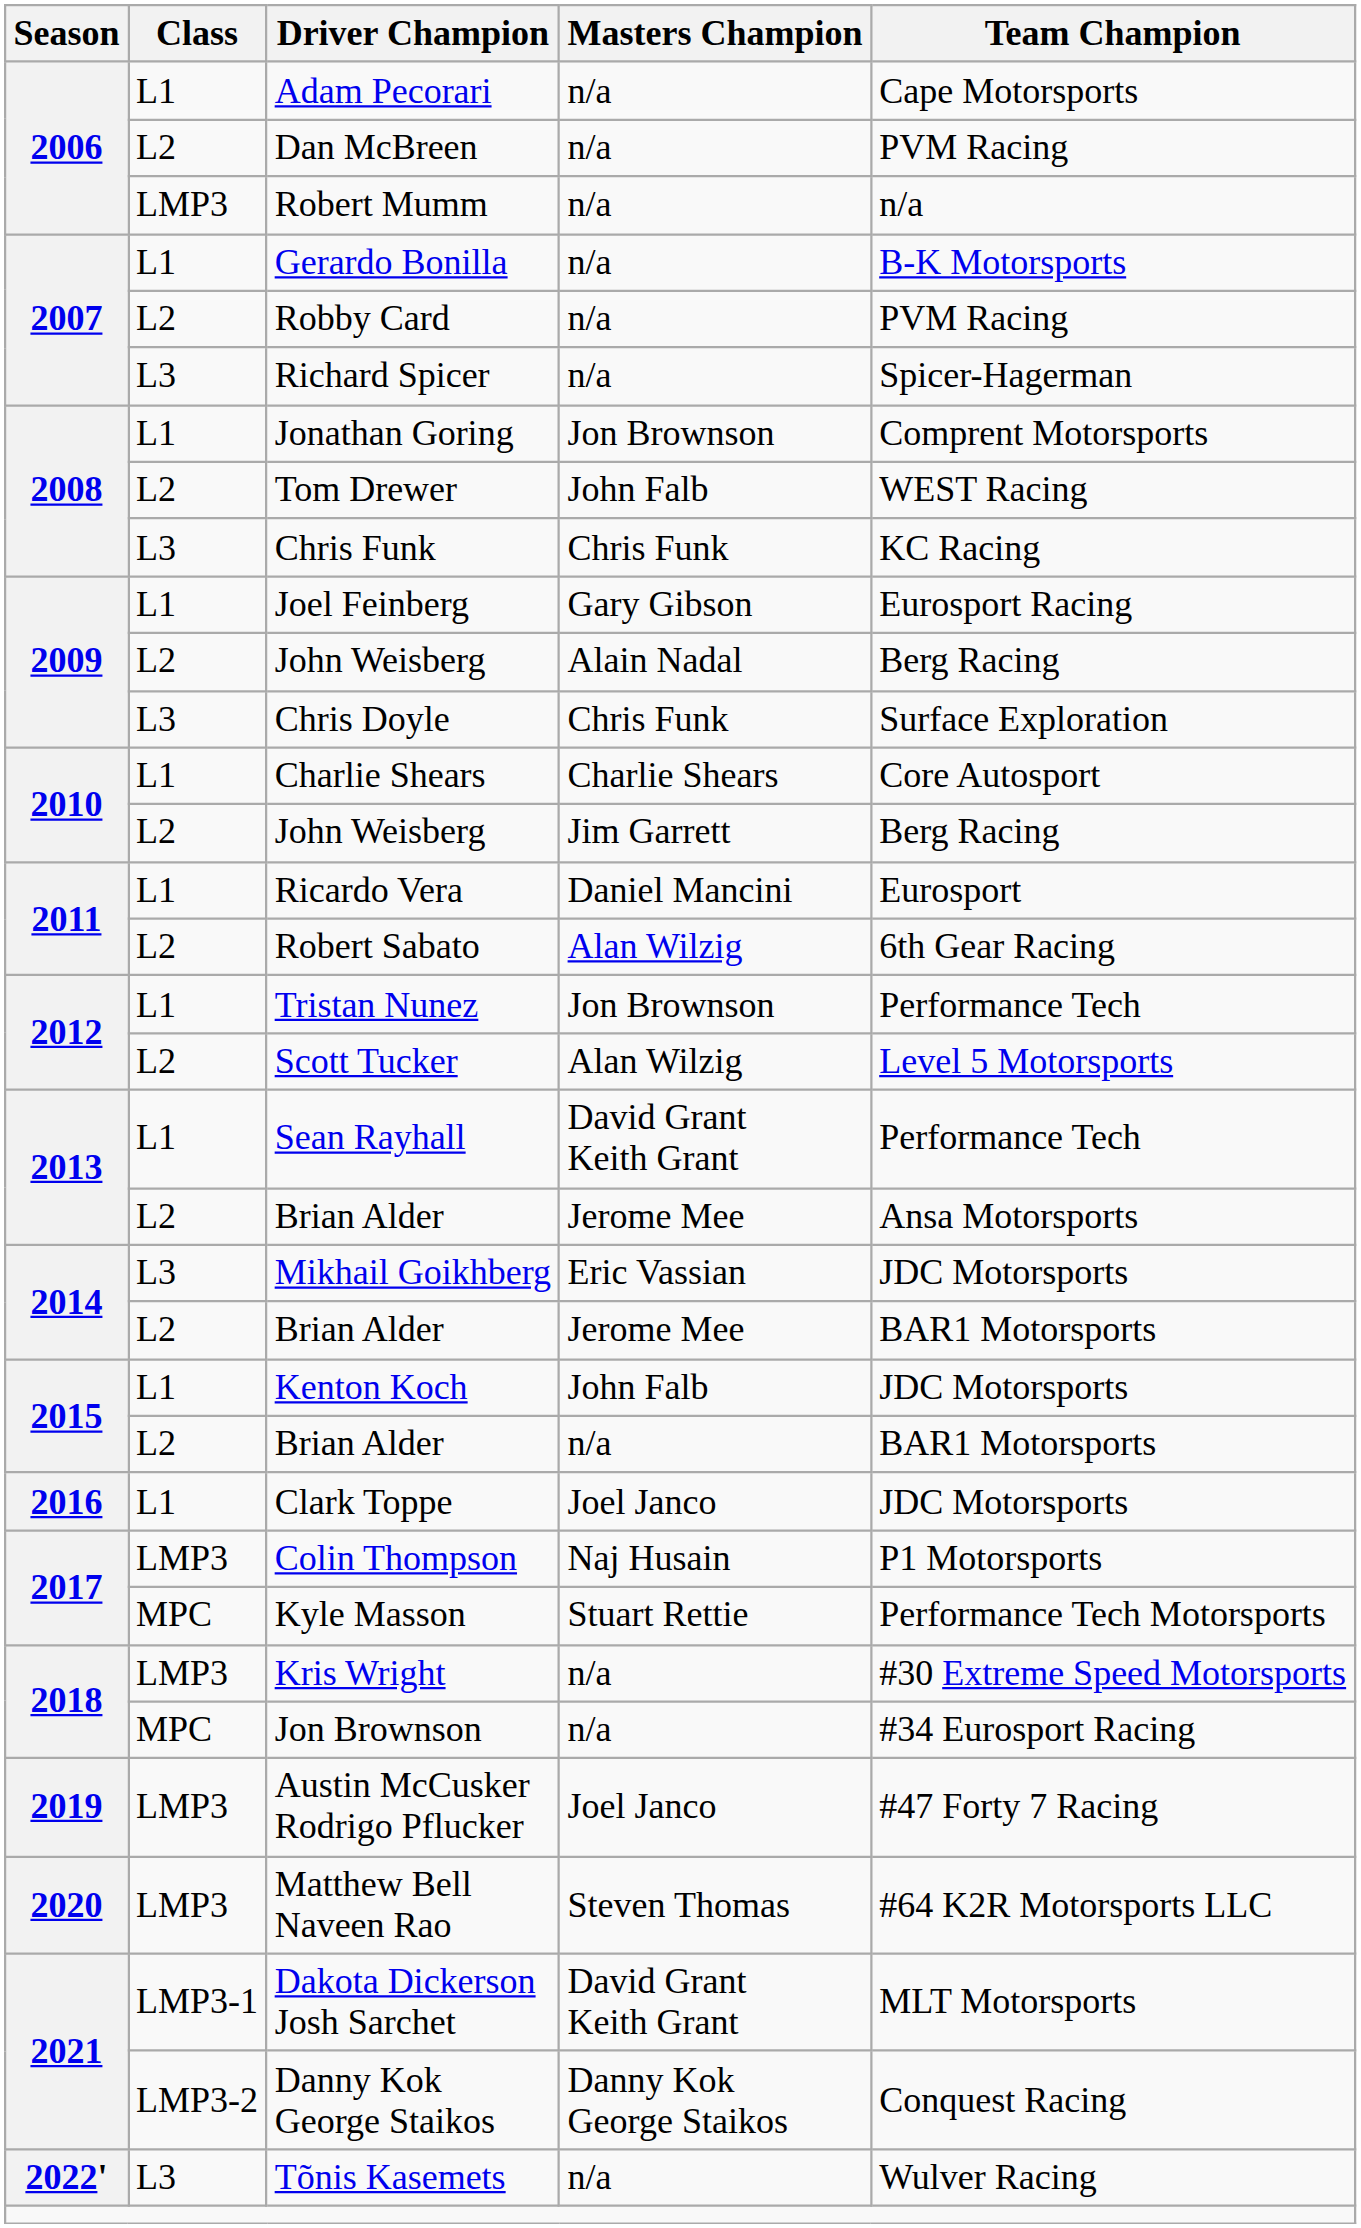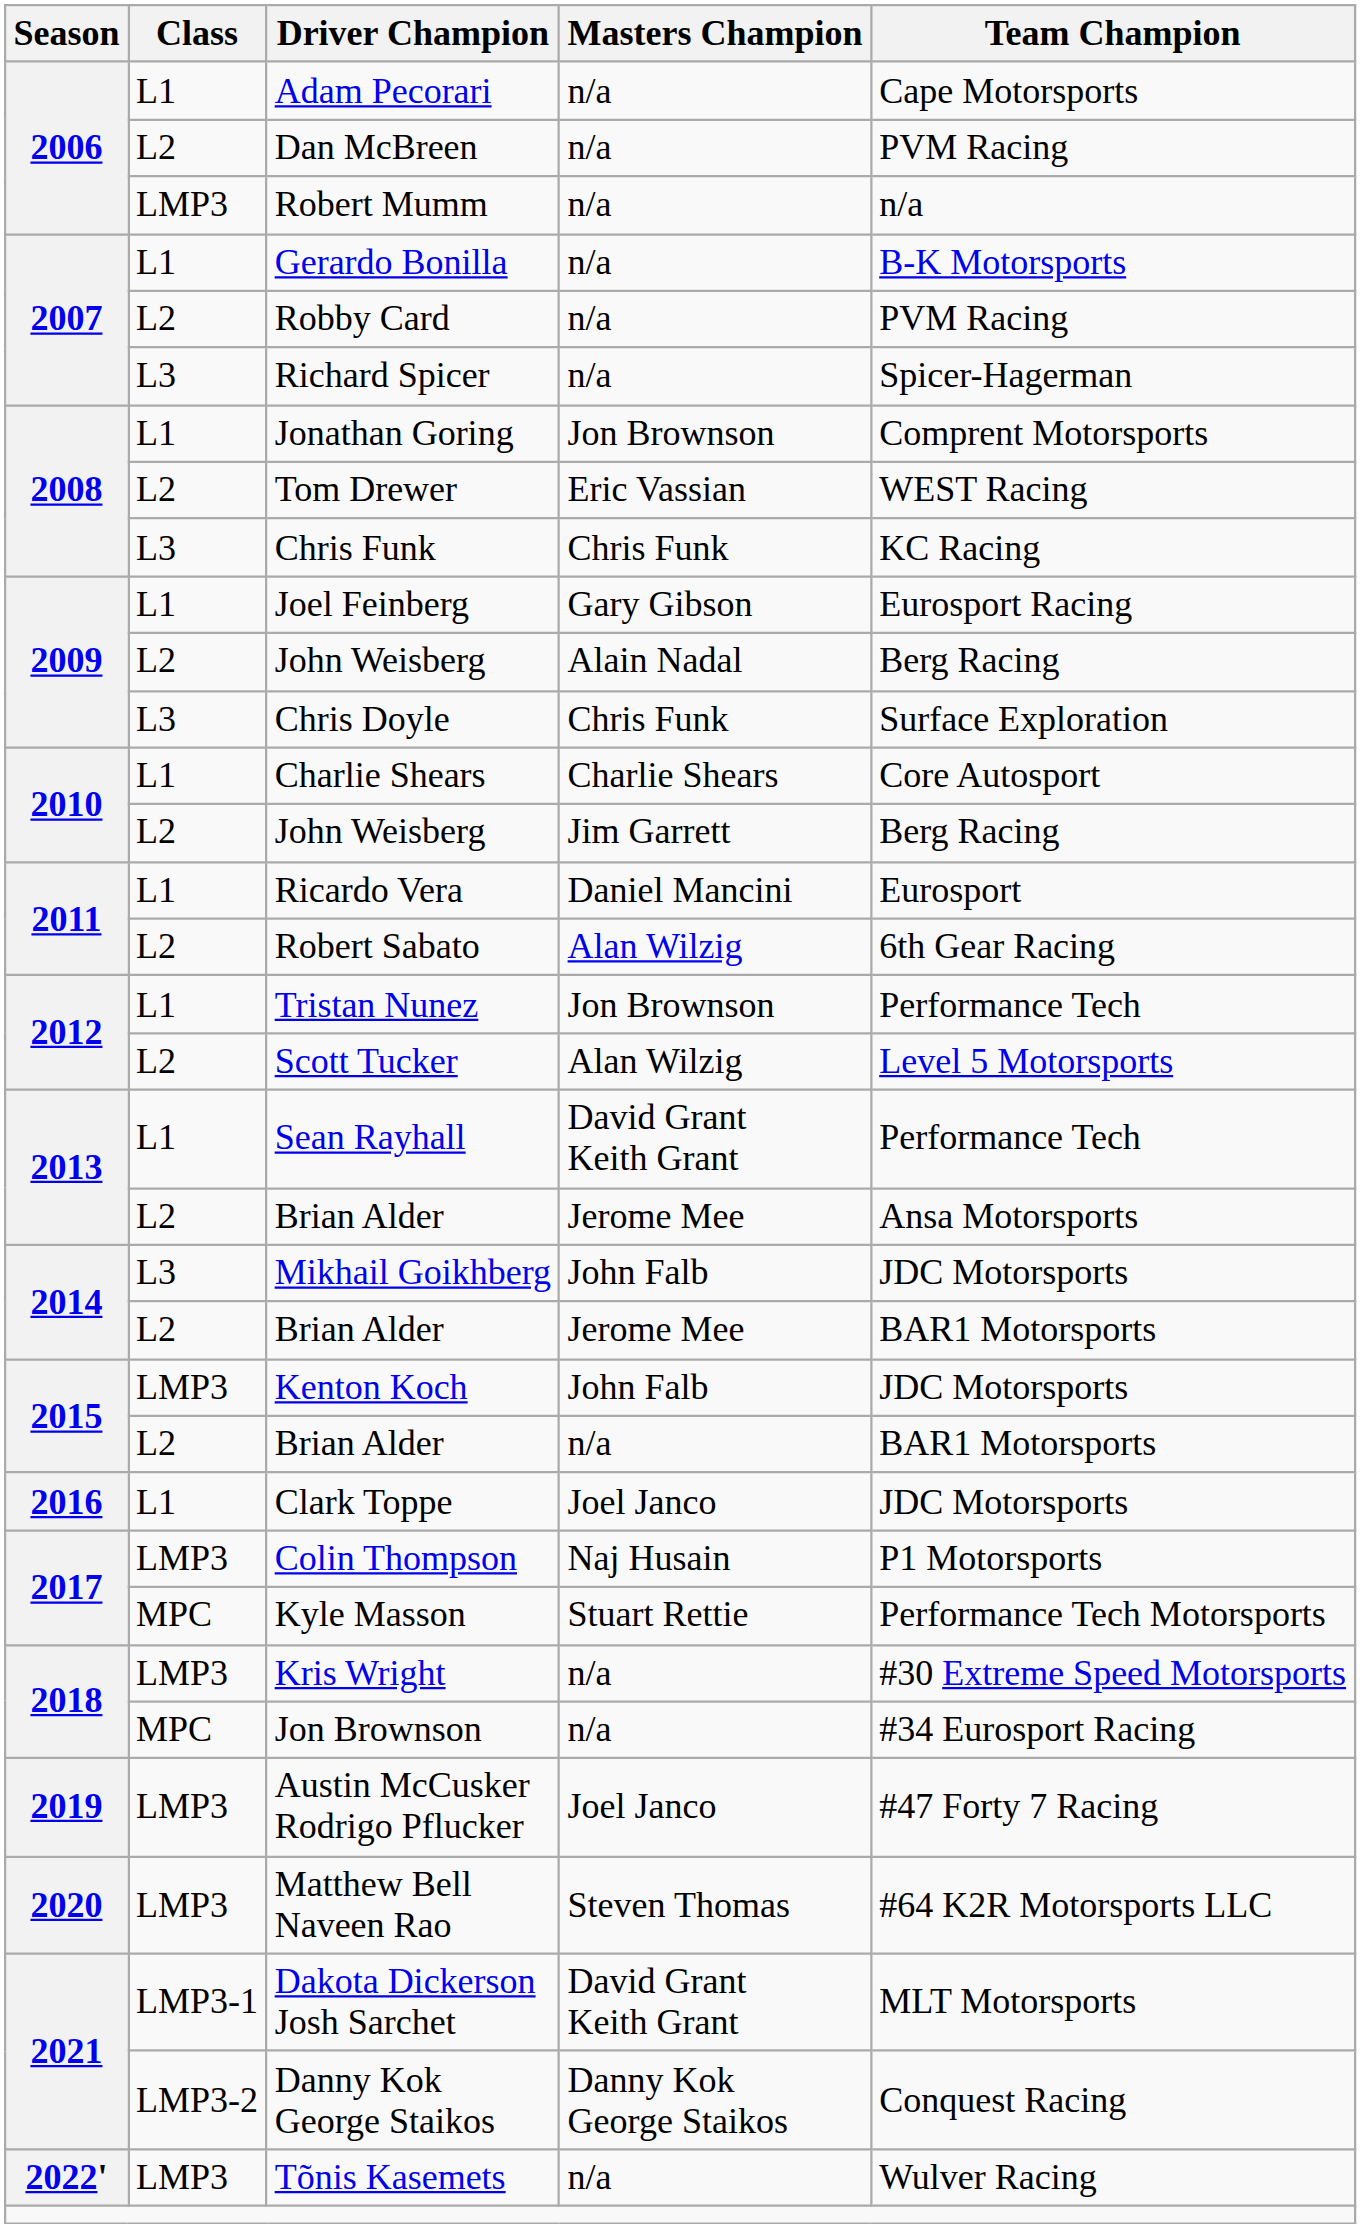Tom Drewer | Masters Champion: John Falb -> Eric Vassian
Mikhail Goikhberg | Masters Champion: Eric Vassian -> John Falb
Kenton Koch | Class: L1 -> LMP3
Tõnis Kasemets | Class: L3 -> LMP3
